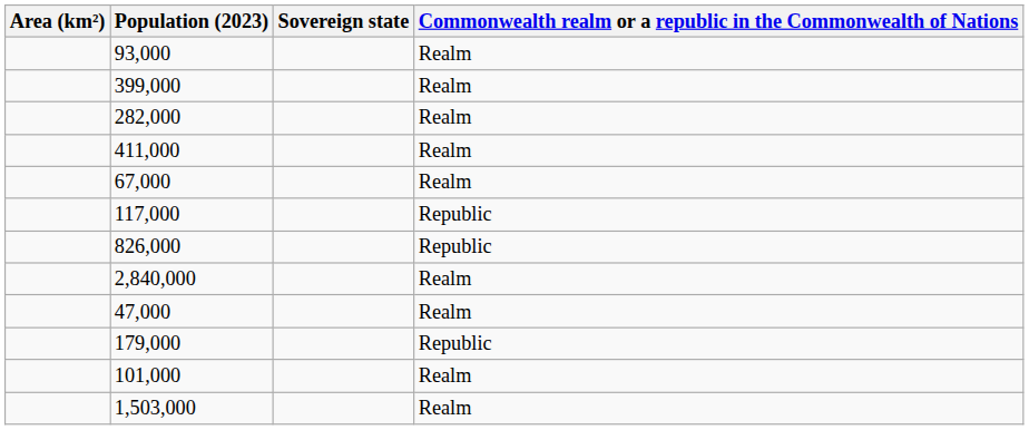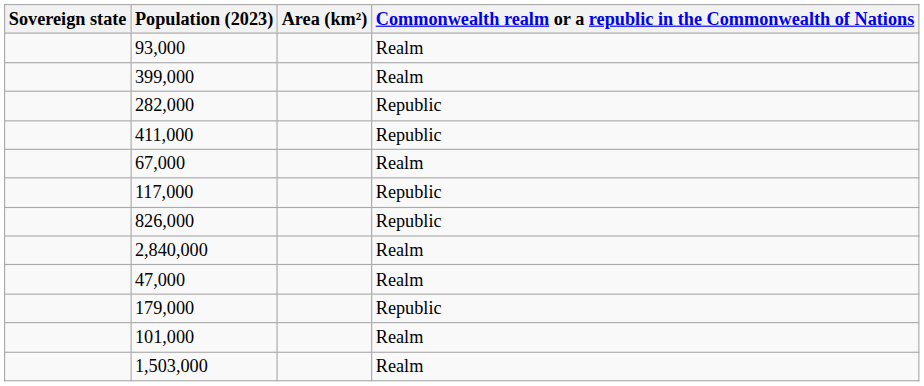columns swapped: Sovereign state <-> Area (km²)
282,000 | column 4: Realm -> Republic
411,000 | column 4: Realm -> Republic
